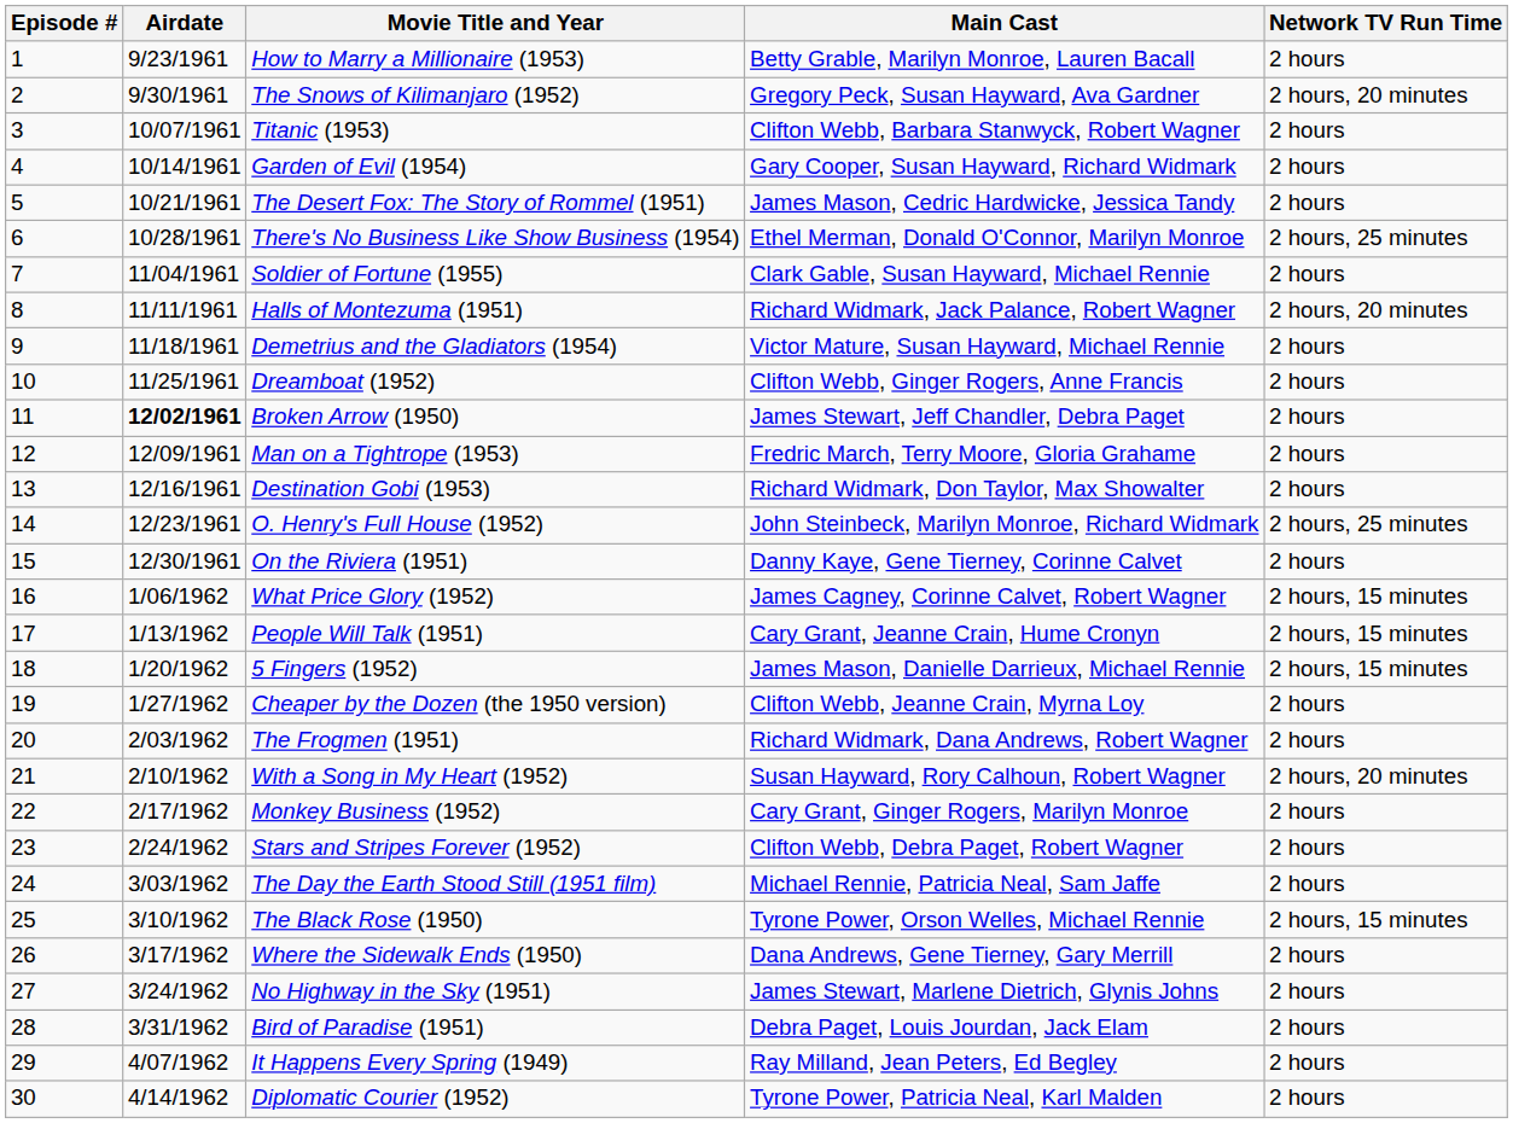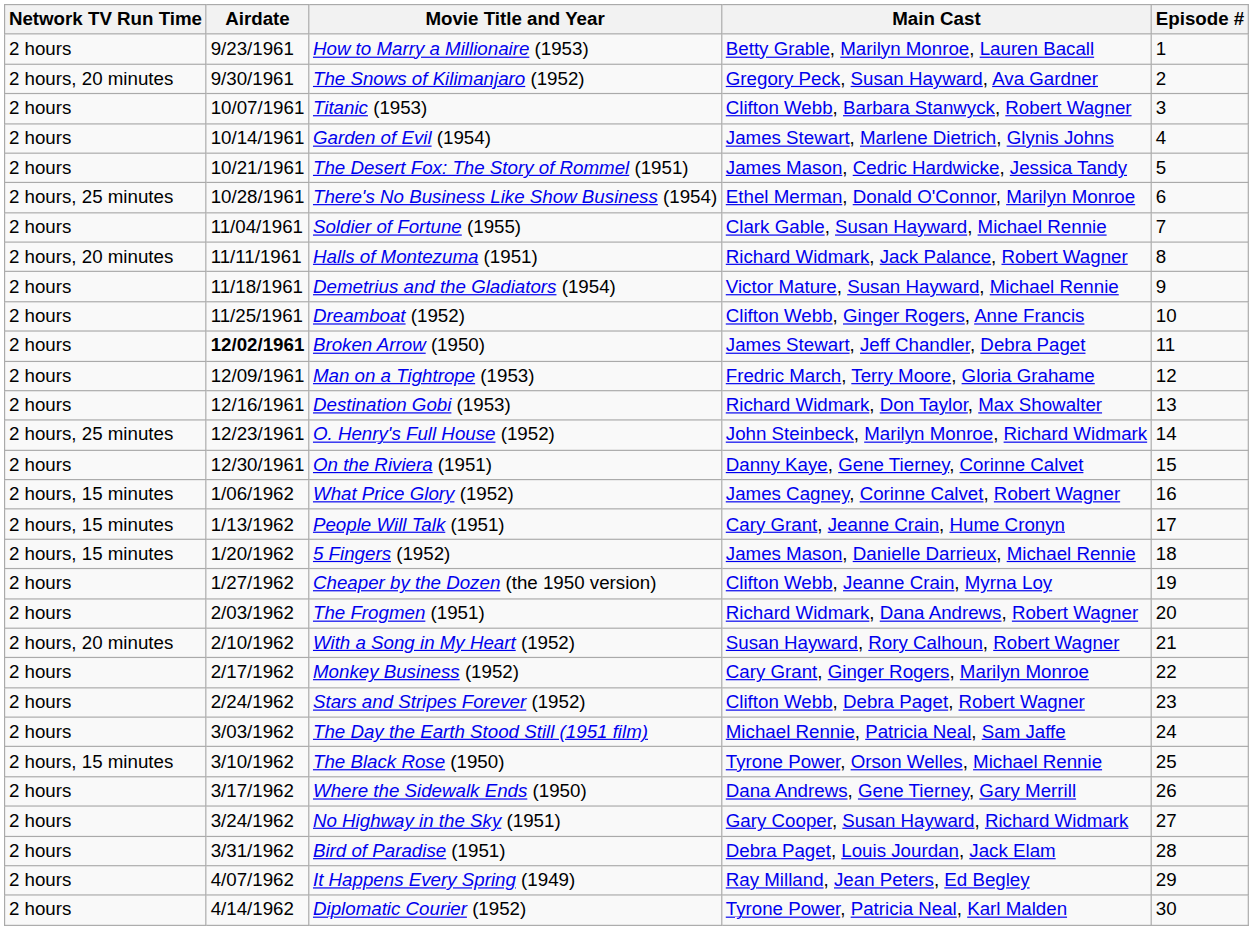columns swapped: Episode # <-> Network TV Run Time
Garden of Evil (1954) | Main Cast: Gary Cooper, Susan Hayward, Richard Widmark -> James Stewart, Marlene Dietrich, Glynis Johns
No Highway in the Sky (1951) | Main Cast: James Stewart, Marlene Dietrich, Glynis Johns -> Gary Cooper, Susan Hayward, Richard Widmark
